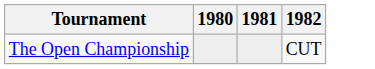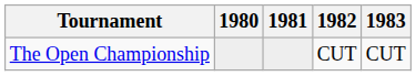+ column: 1983 | CUT
